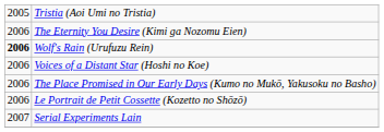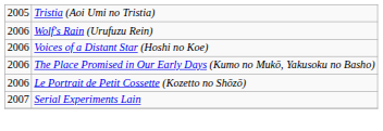- row: 2006 | The Eternity You Desire (Kimi ga Nozomu Eien)
Wolf's Rain (Urufuzu Rein) | column 1: bold -> normal
